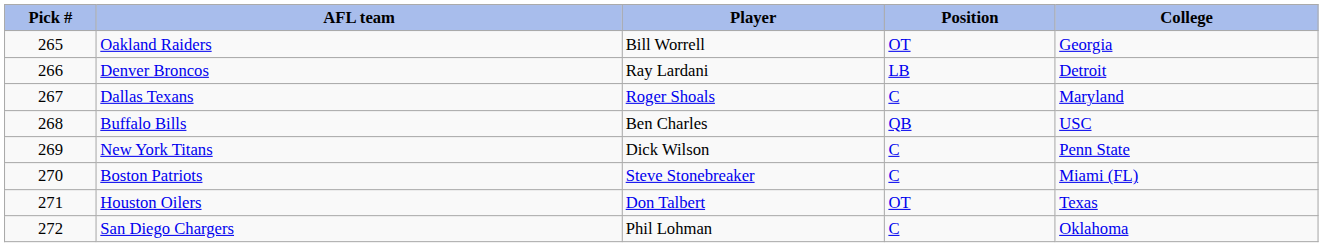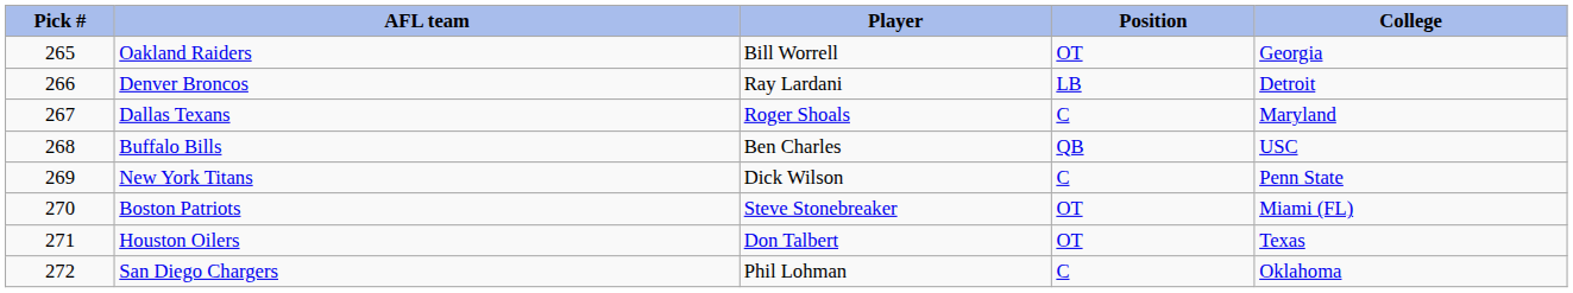Boston Patriots | Position: C -> OT
